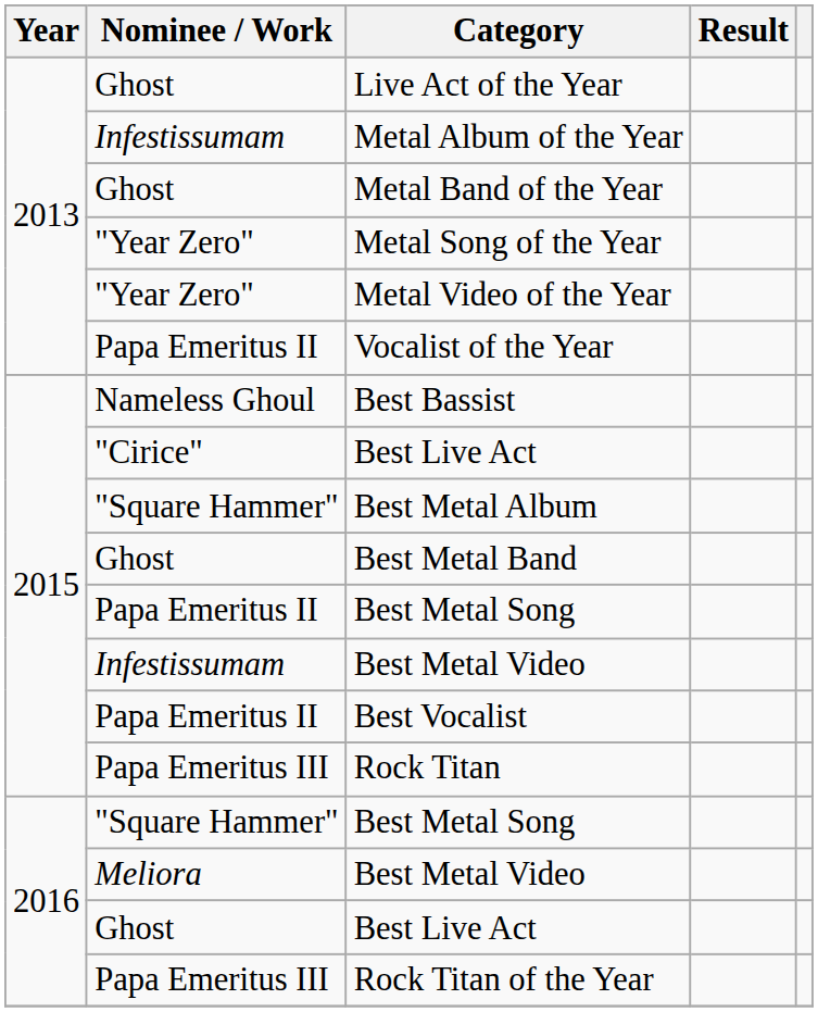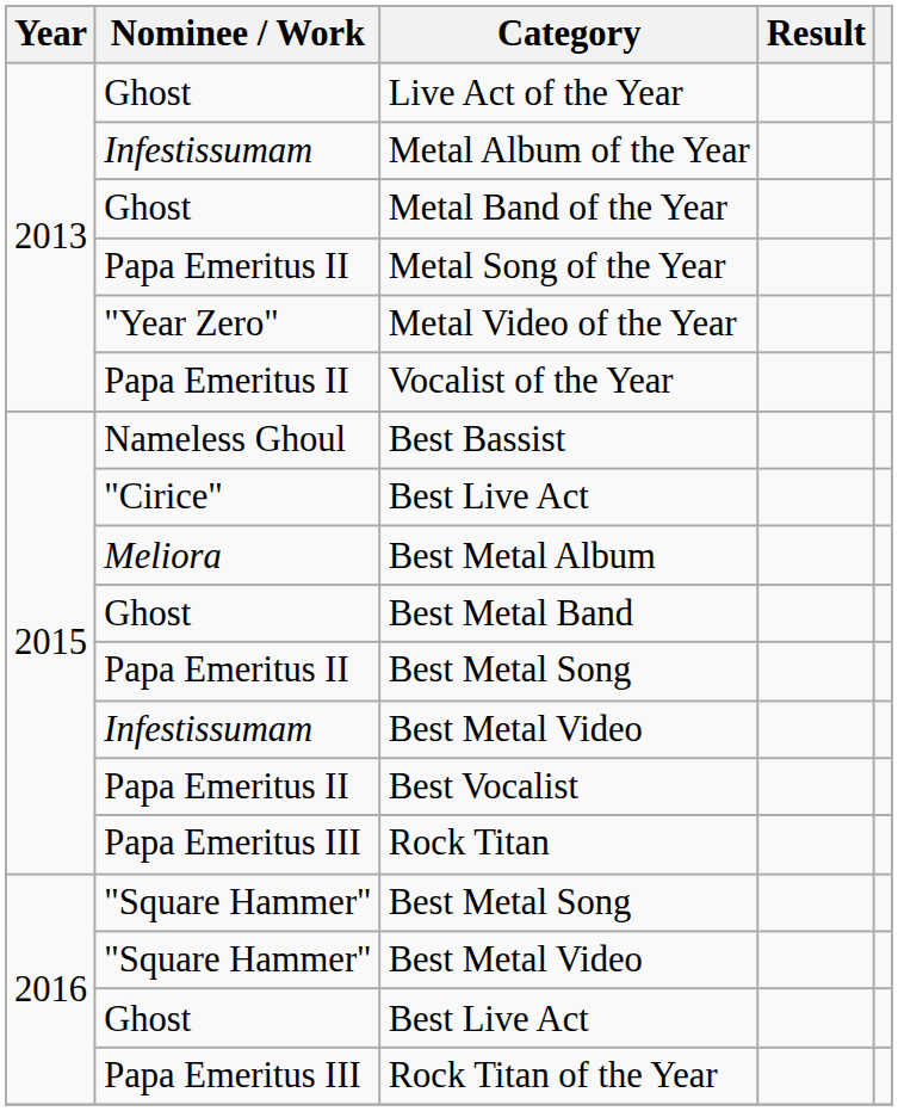Metal Song of the Year | Nominee / Work: "Year Zero" -> Papa Emeritus II
Best Metal Album | Nominee / Work: "Square Hammer" -> Meliora
2016 / Best Metal Video | Nominee / Work: Meliora -> "Square Hammer"
